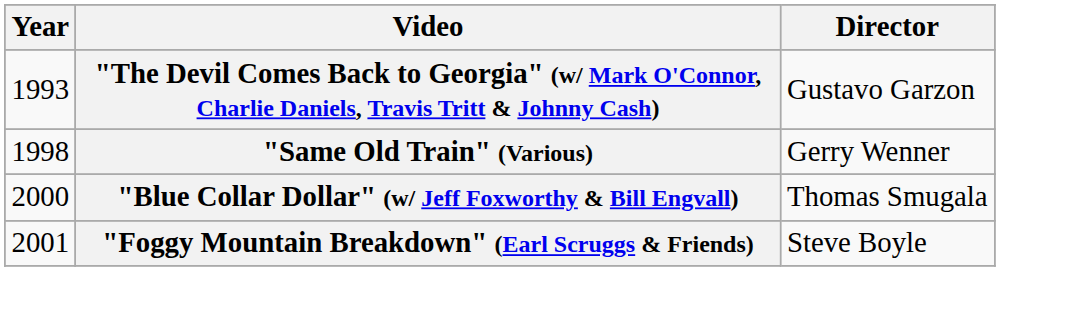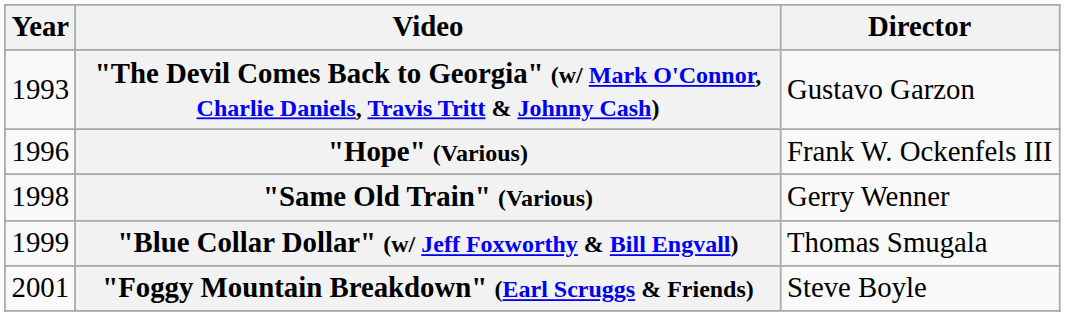+ row: 1996 | "Hope" (Various) | Frank W. Ockenfels III
"Blue Collar Dollar" (w/ Jeff Foxworthy & Bill Engvall) | Year: 2000 -> 1999
